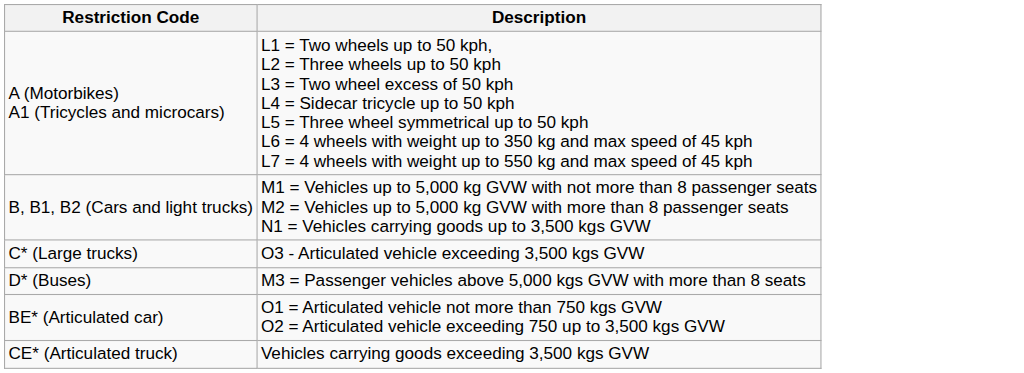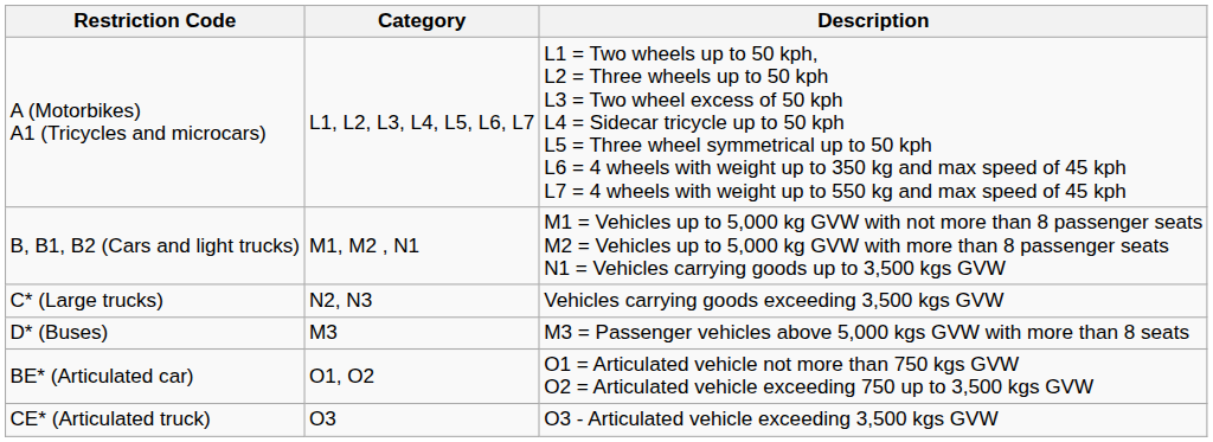+ column: Category | L1, L2, L3, L4, L5, L6, L7 | M1, M2 , N1 | N2, N3 | M3 | O1, O2 | O3
C* (Large trucks) | Description: O3 - Articulated vehicle exceeding 3,500 kgs GVW -> Vehicles carrying goods exceeding 3,500 kgs GVW
CE* (Articulated truck) | Description: Vehicles carrying goods exceeding 3,500 kgs GVW -> O3 - Articulated vehicle exceeding 3,500 kgs GVW
